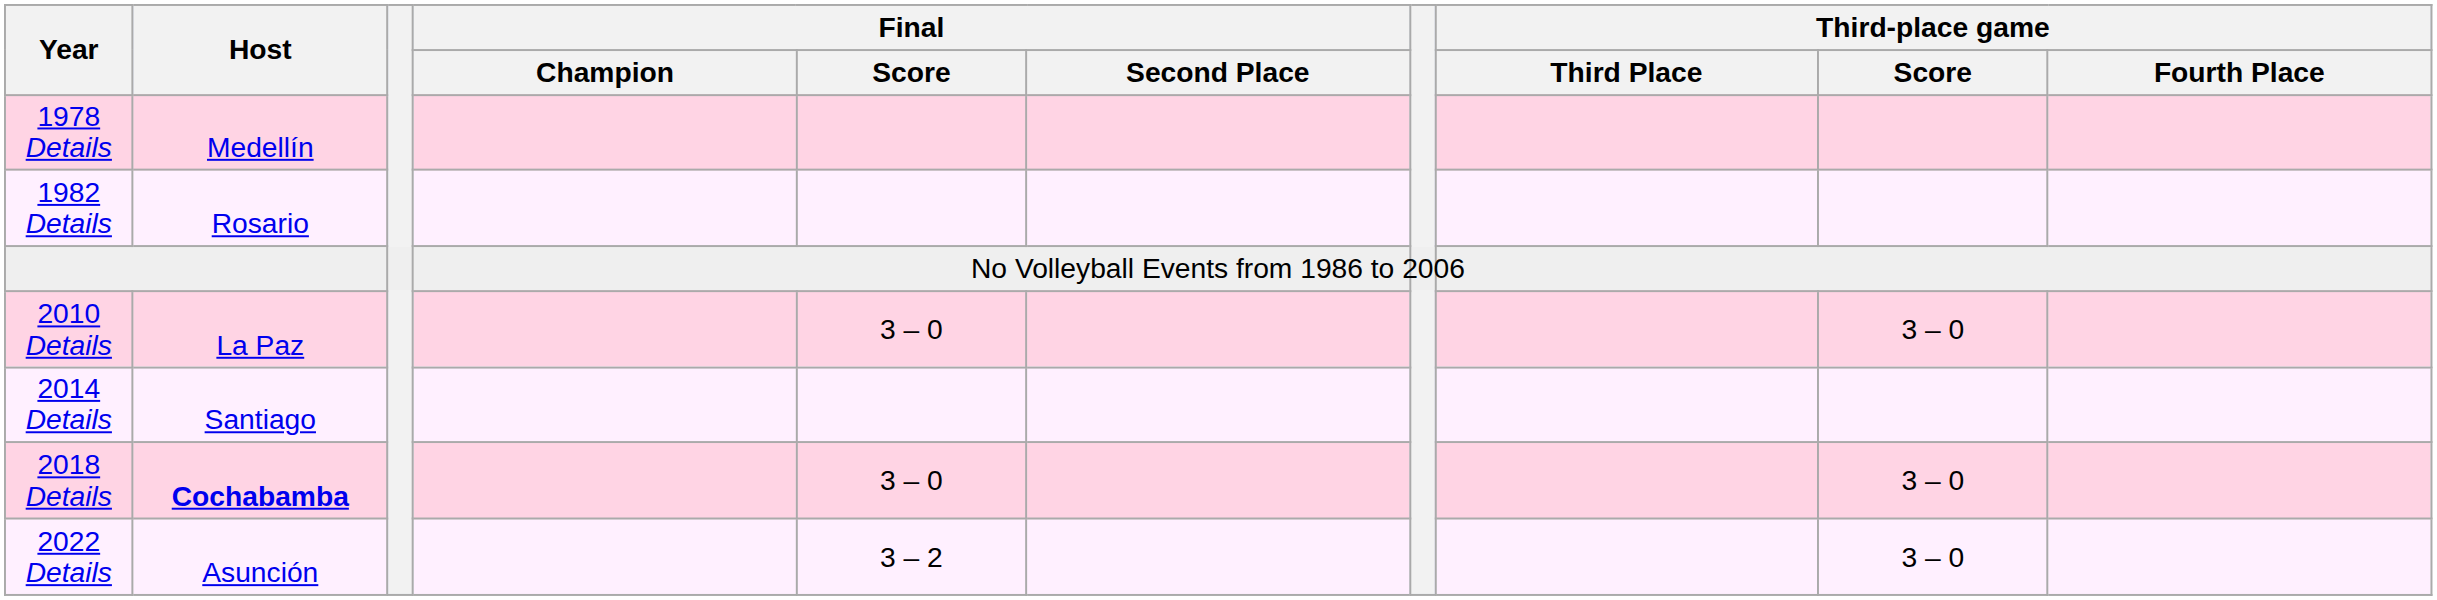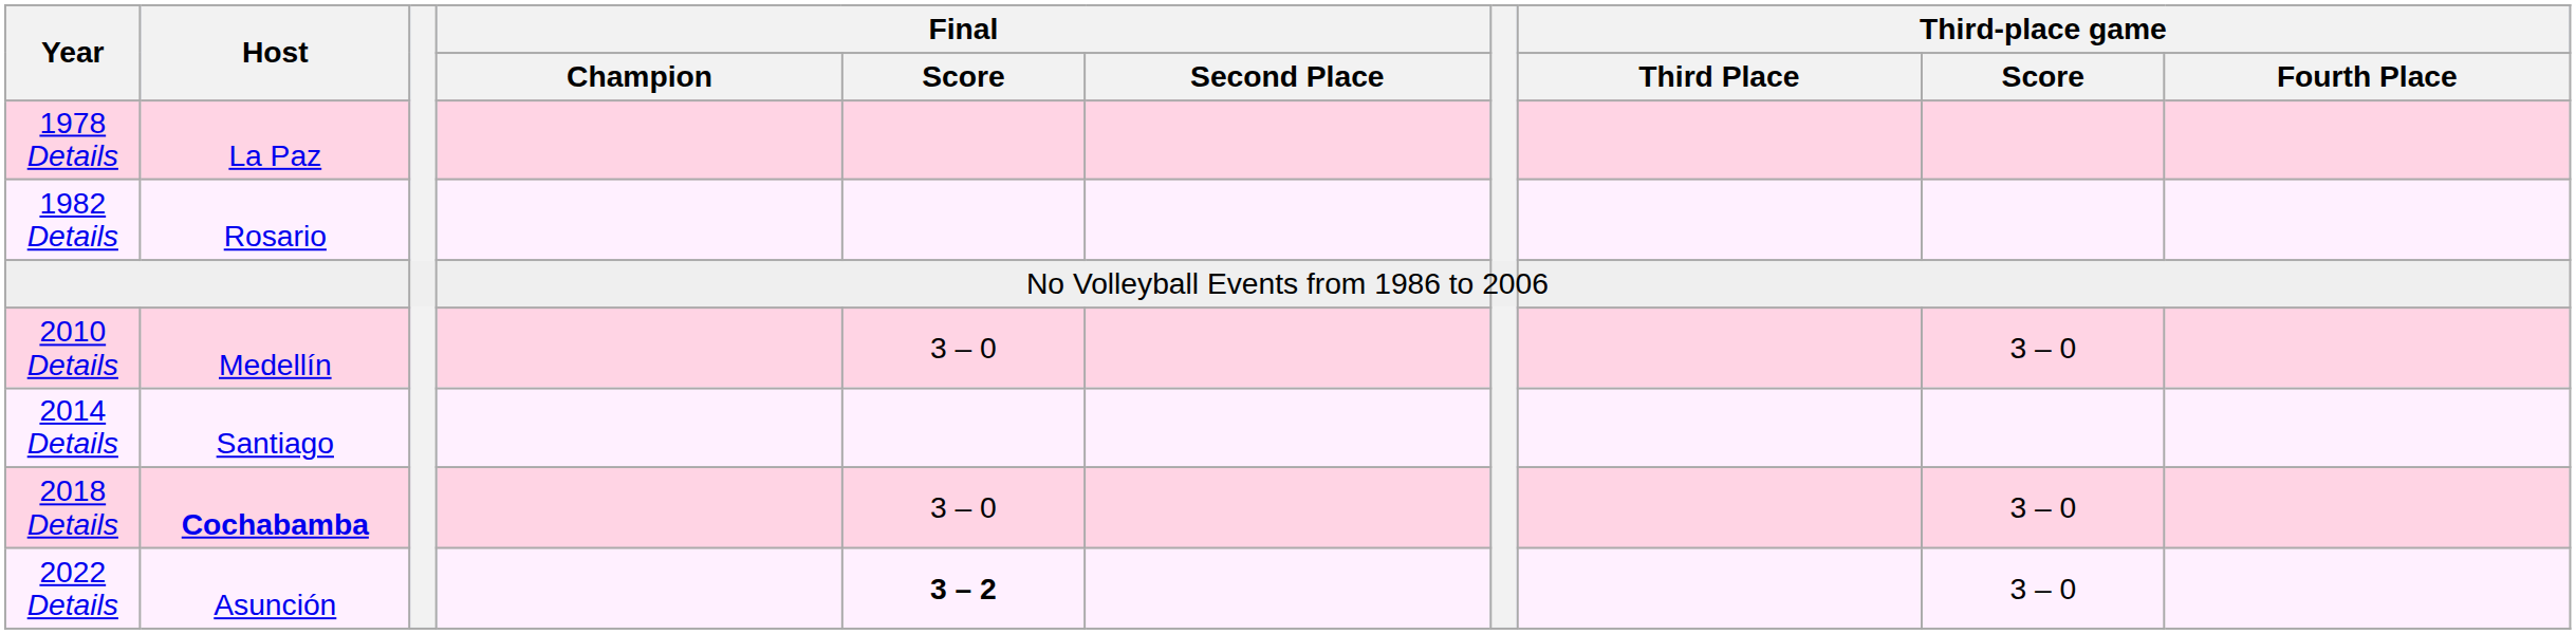1978 Details | Host: Medellín -> La Paz
2010 Details | Host: La Paz -> Medellín
2022 Details | Final / Score: normal -> bold
